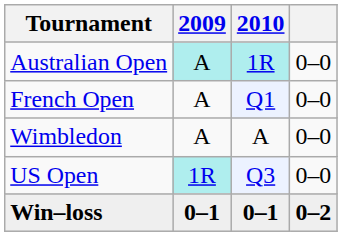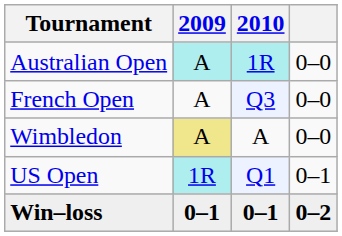French Open | 2010: Q1 -> Q3
Wimbledon | 2009: no background -> khaki background
US Open | 2010: Q3 -> Q1
US Open | column 4: 0–0 -> 0–1
